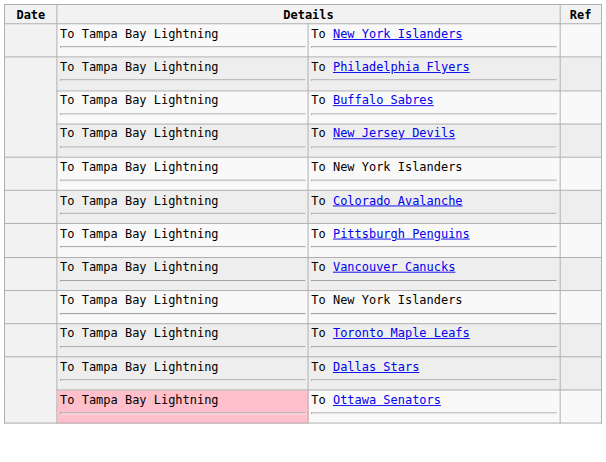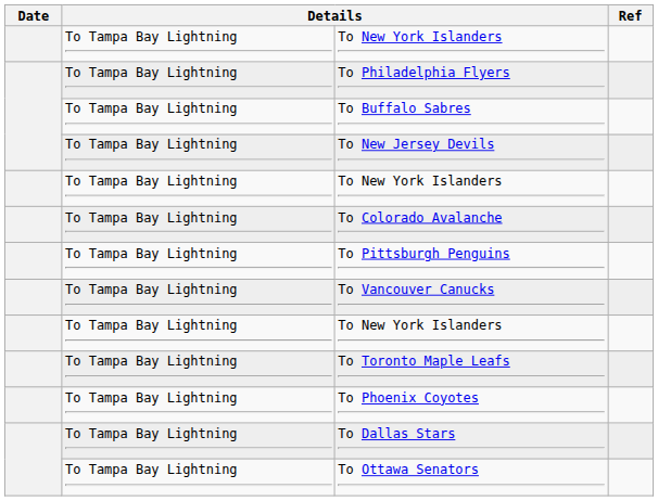+ row: To Tampa Bay Lightning | To Phoenix Coyotes
To Ottawa Senators | column 2: pink background -> no background
